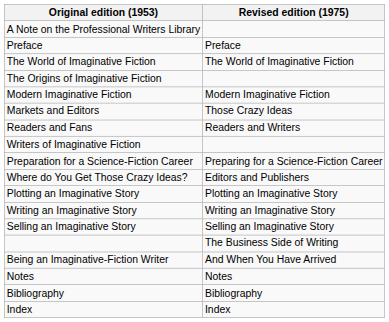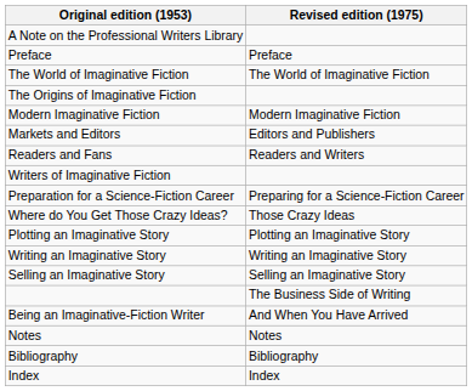Markets and Editors | Revised edition (1975): Those Crazy Ideas -> Editors and Publishers
Where do You Get Those Crazy Ideas? | Revised edition (1975): Editors and Publishers -> Those Crazy Ideas
